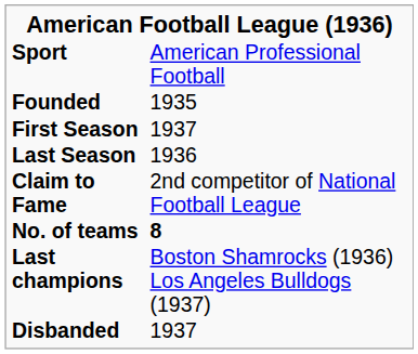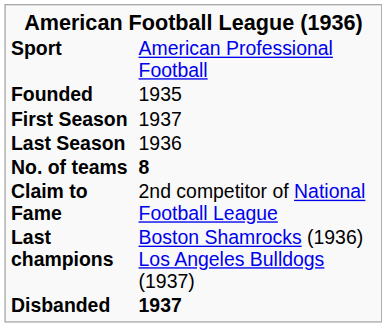rows swapped: Claim to Fame <-> No. of teams
Disbanded | column 2: normal -> bold
